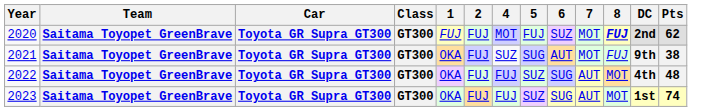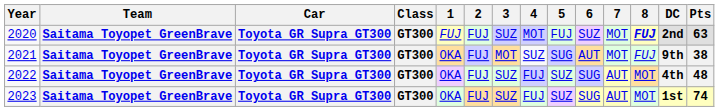+ column: 3 | SUZ | MOT | SUZ | SUZ
2020 | Pts: 62 -> 63
